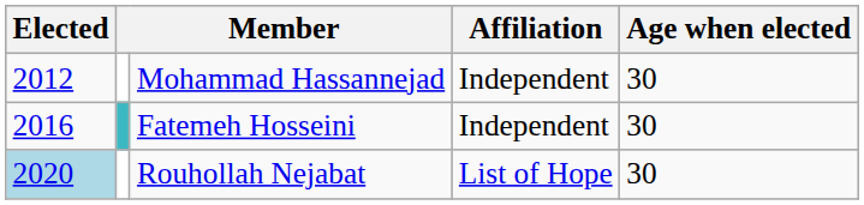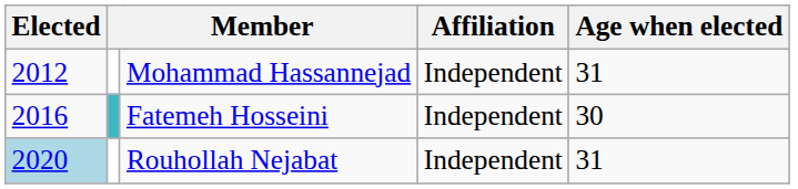Mohammad Hassannejad | Age when elected: 30 -> 31
Rouhollah Nejabat | Affiliation: List of Hope -> Independent
Rouhollah Nejabat | Age when elected: 30 -> 31
